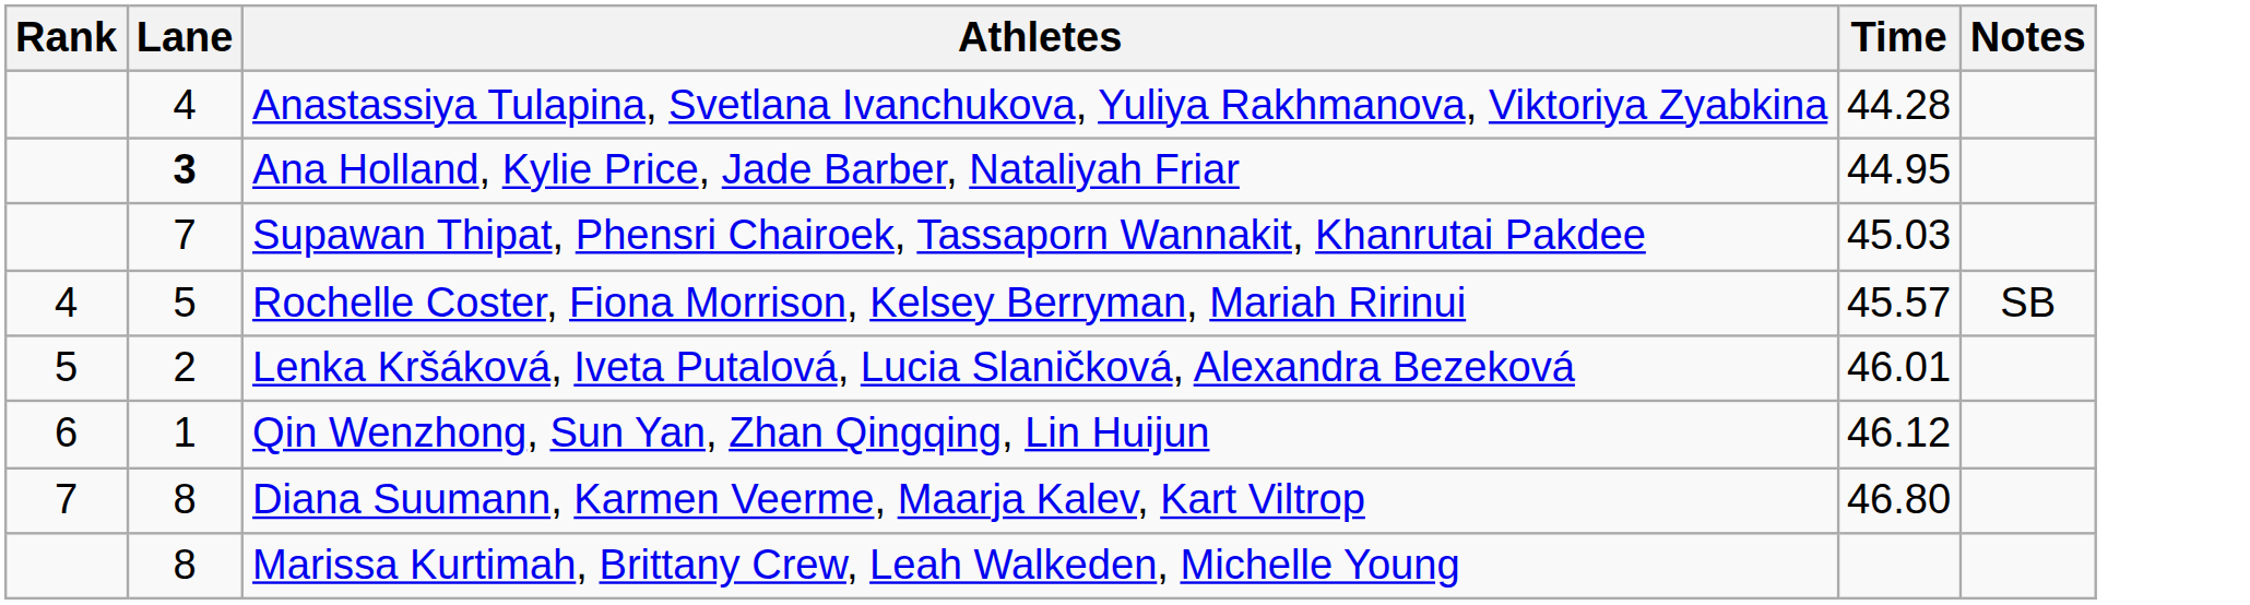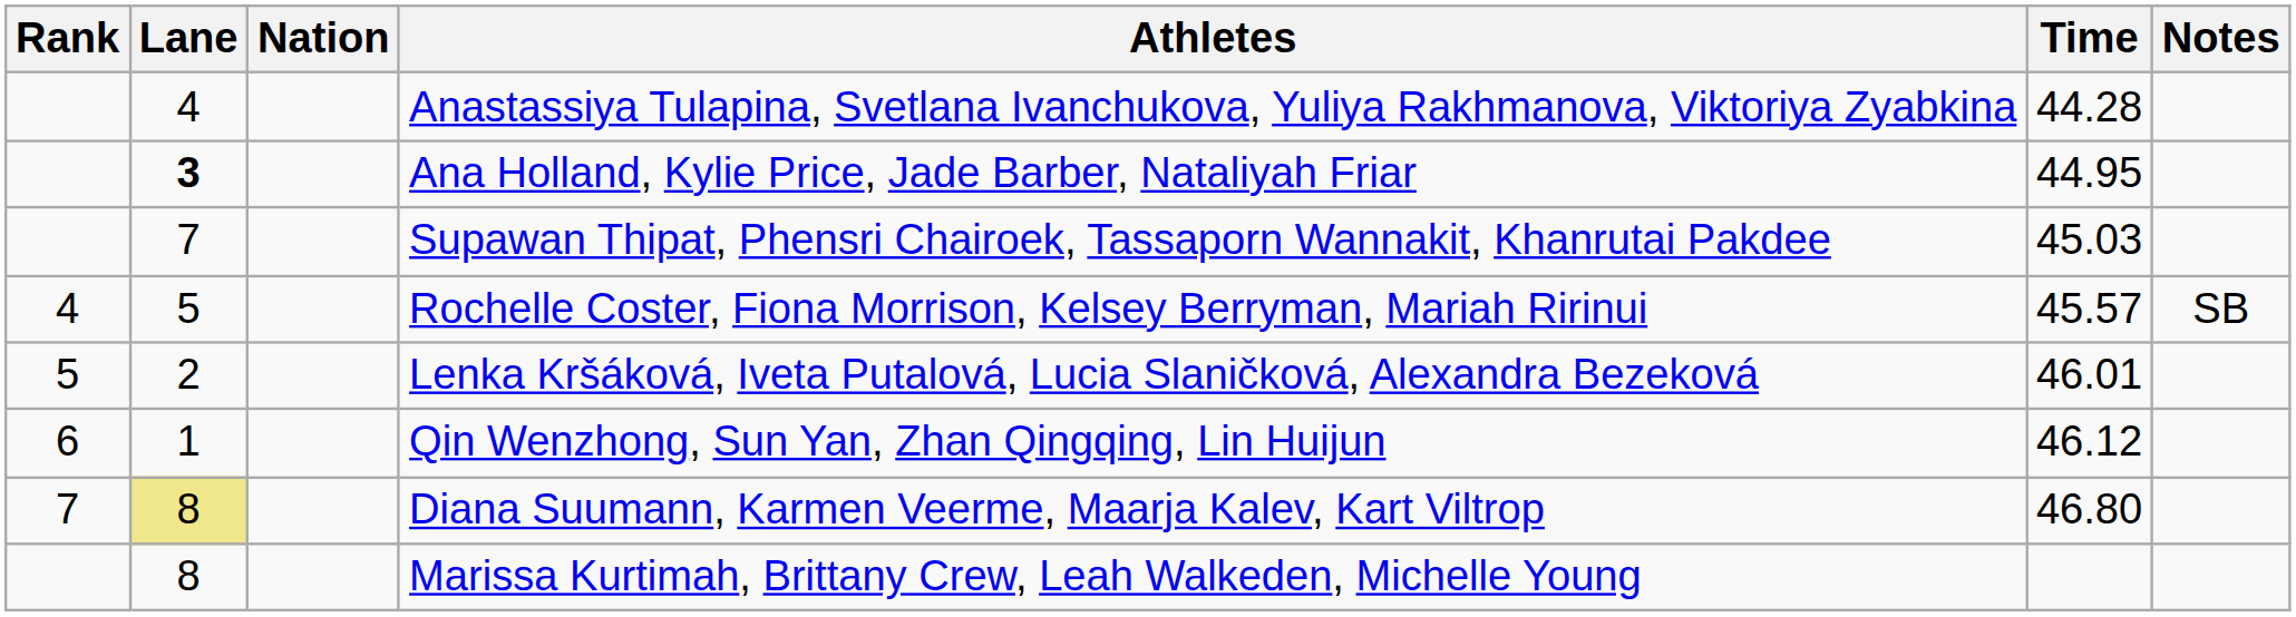+ column: Nation
Diana Suumann, Karmen Veerme, Maarja Kalev, Kart Viltrop | Lane: no background -> khaki background
